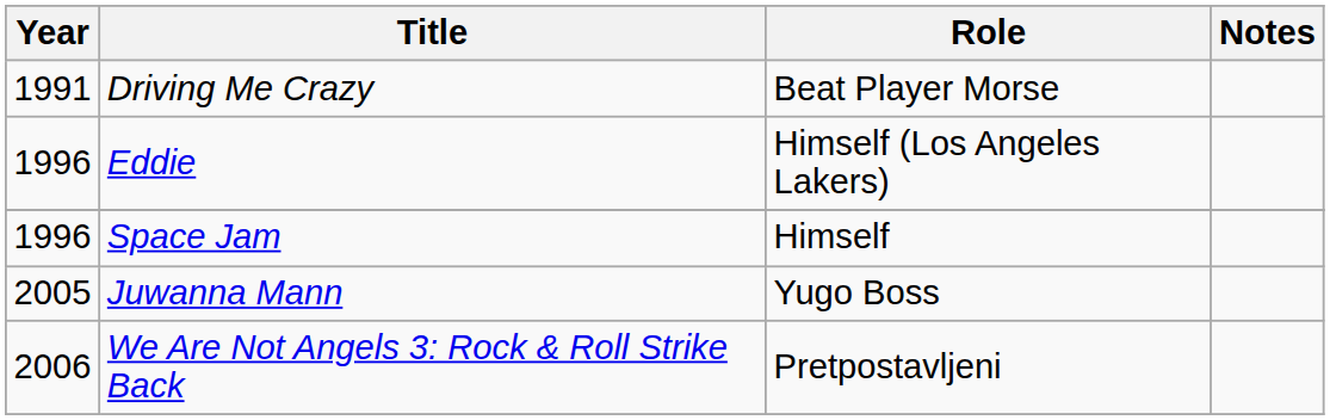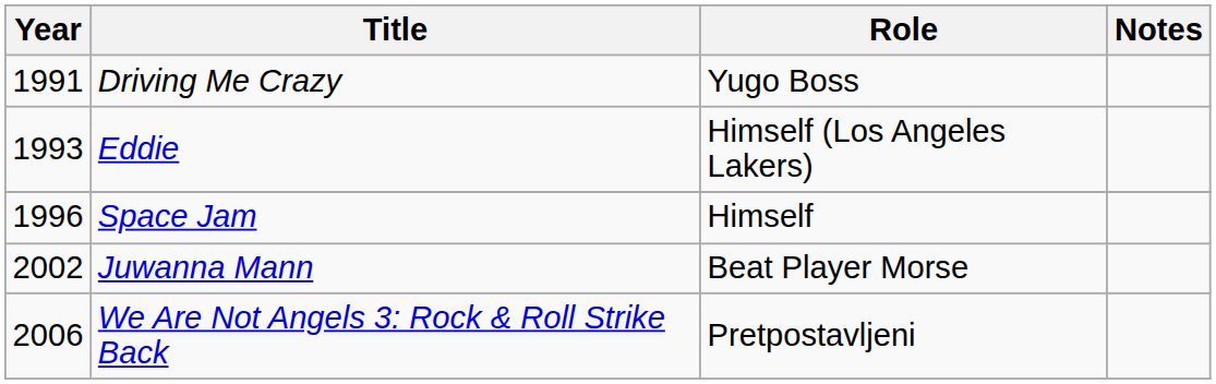Driving Me Crazy | Role: Beat Player Morse -> Yugo Boss
Eddie | Year: 1996 -> 1993
Juwanna Mann | Year: 2005 -> 2002
Juwanna Mann | Role: Yugo Boss -> Beat Player Morse
